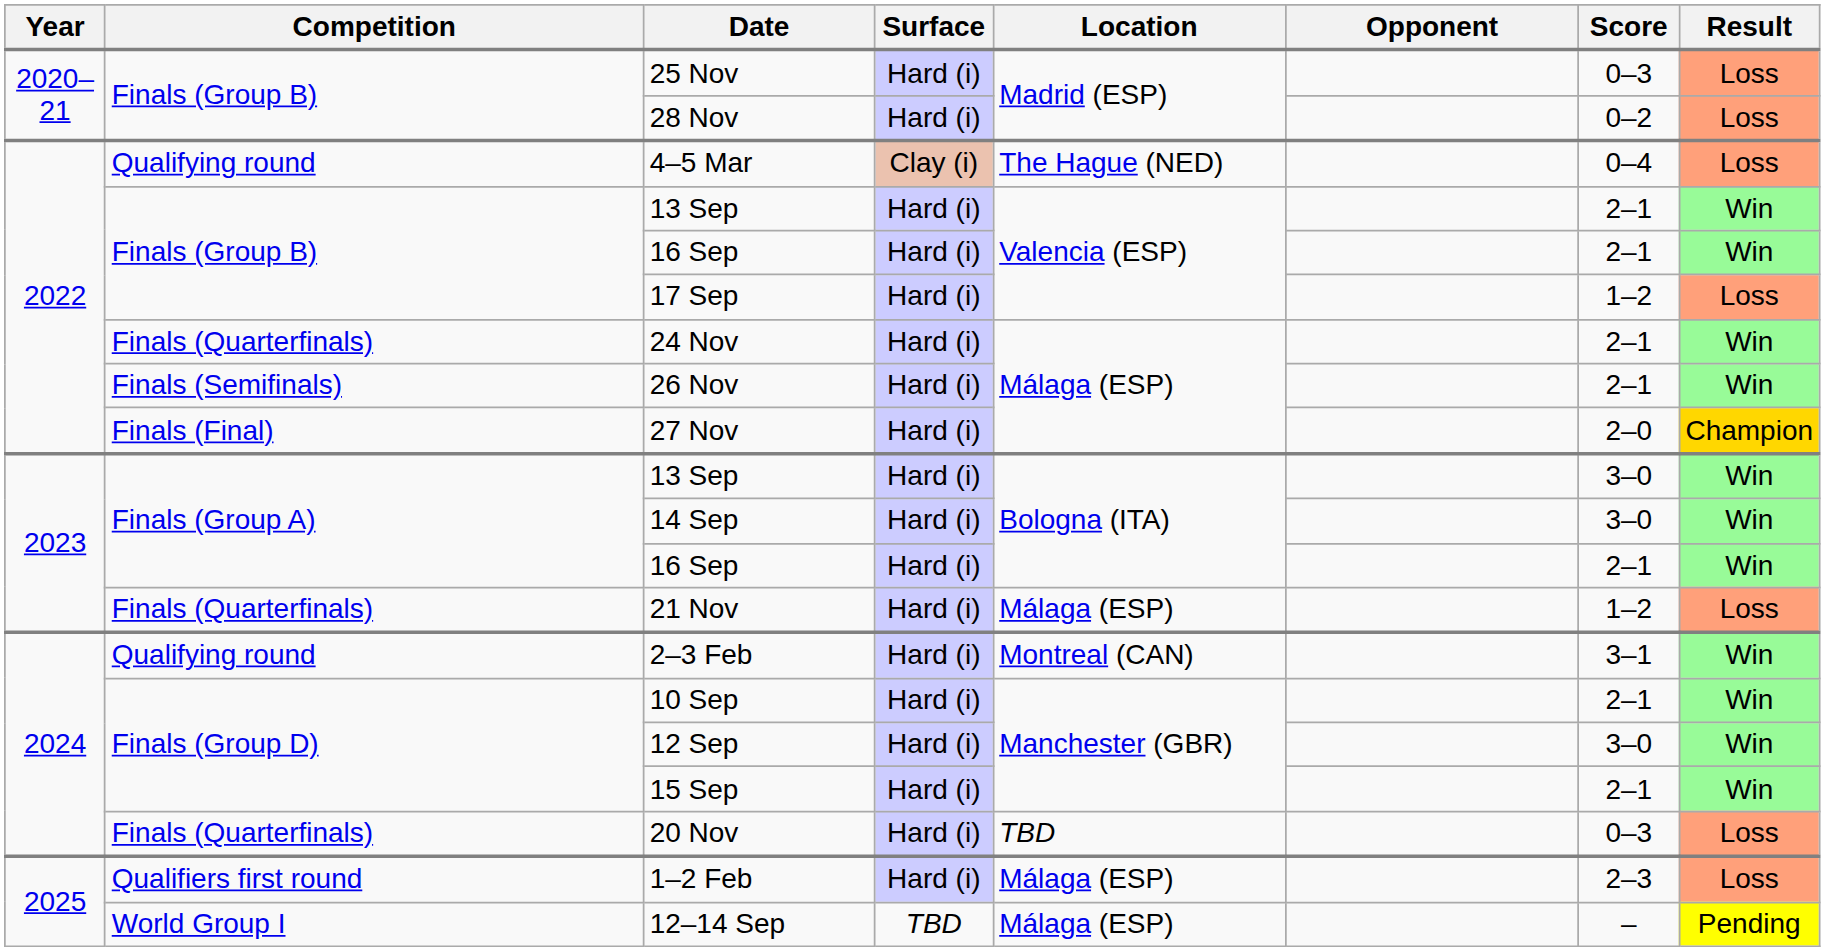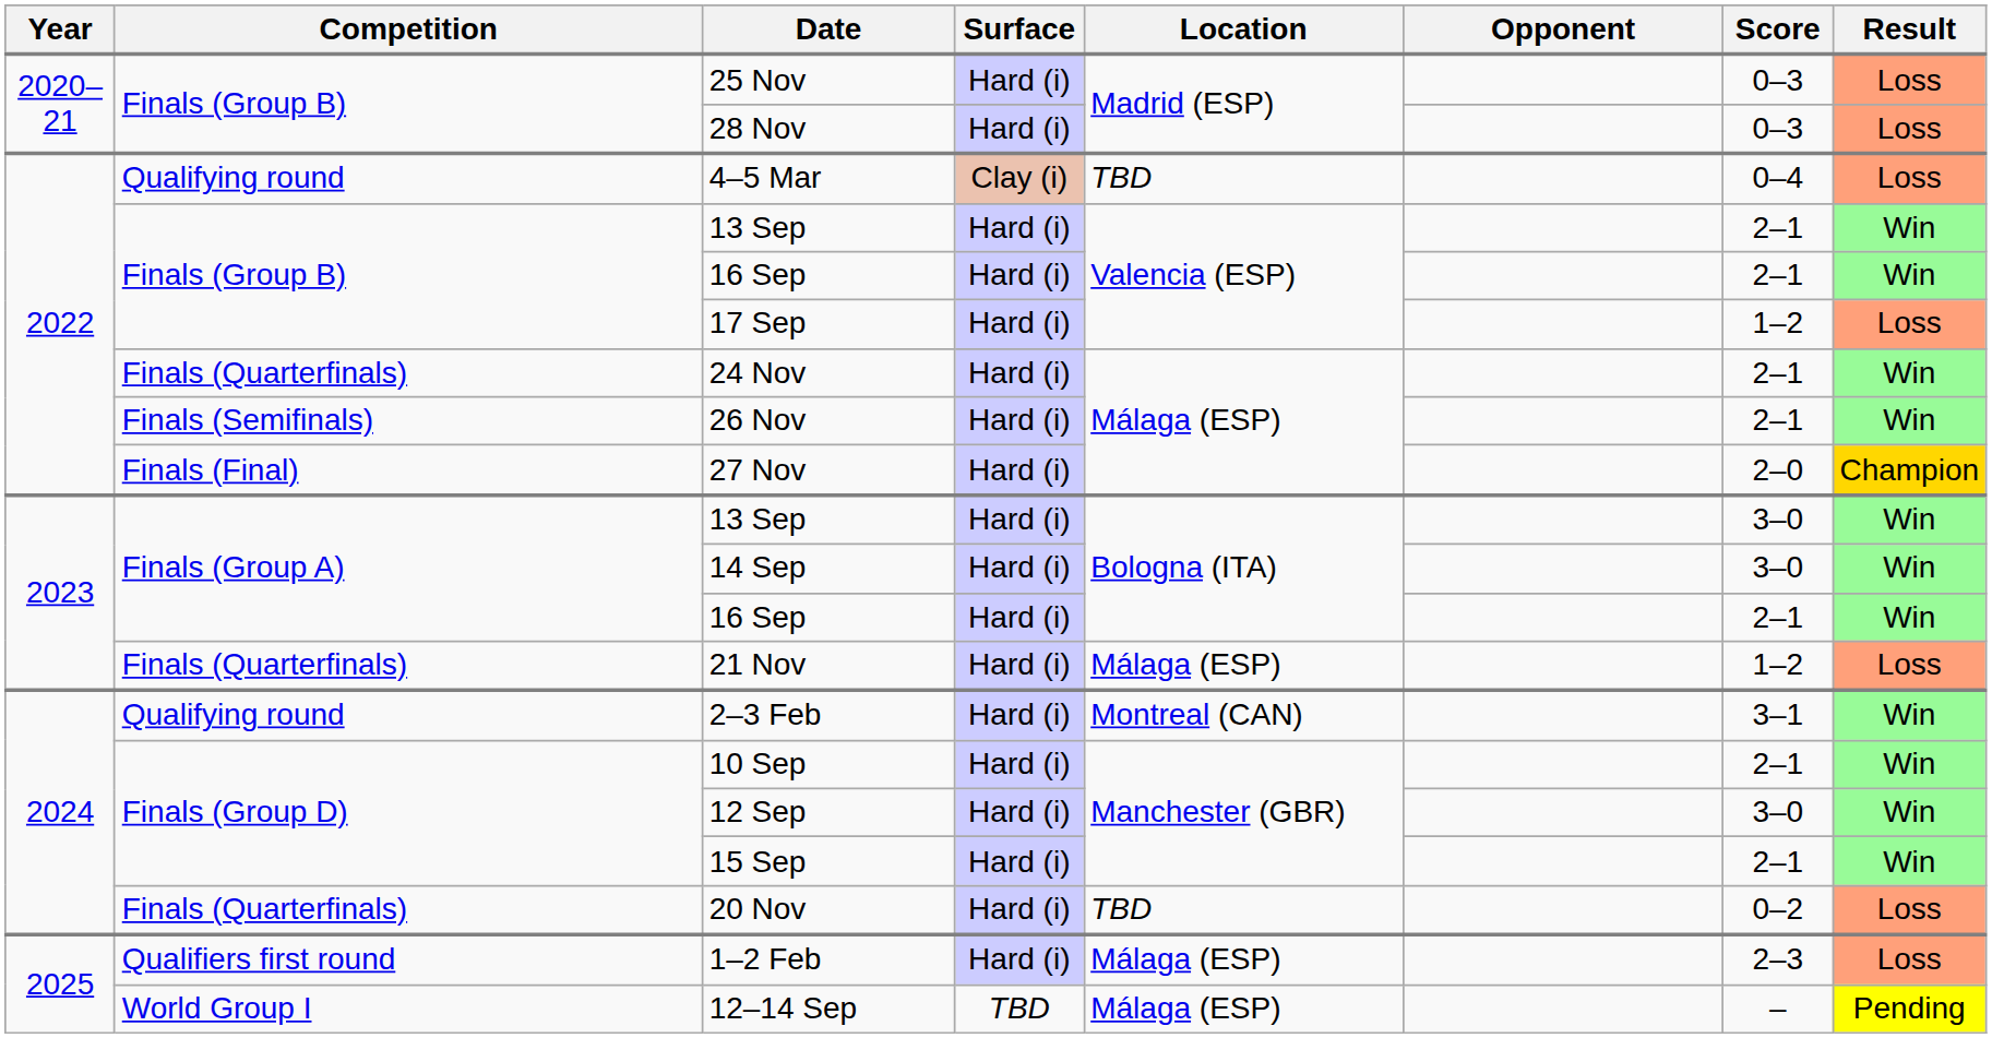28 Nov | Score: 0–2 -> 0–3
4–5 Mar | Location: The Hague (NED) -> TBD
20 Nov | Score: 0–3 -> 0–2
